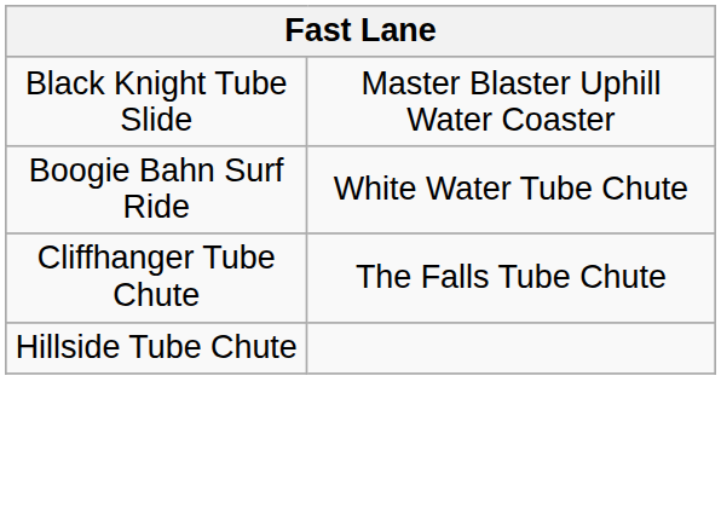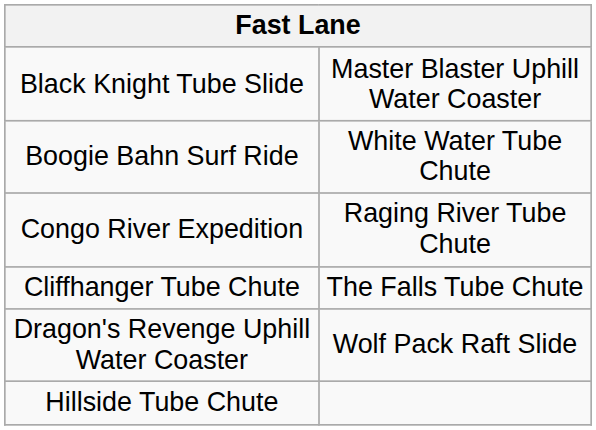+ row: Congo River Expedition | Raging River Tube Chute
+ row: Dragon's Revenge Uphill Water Coaster | Wolf Pack Raft Slide
